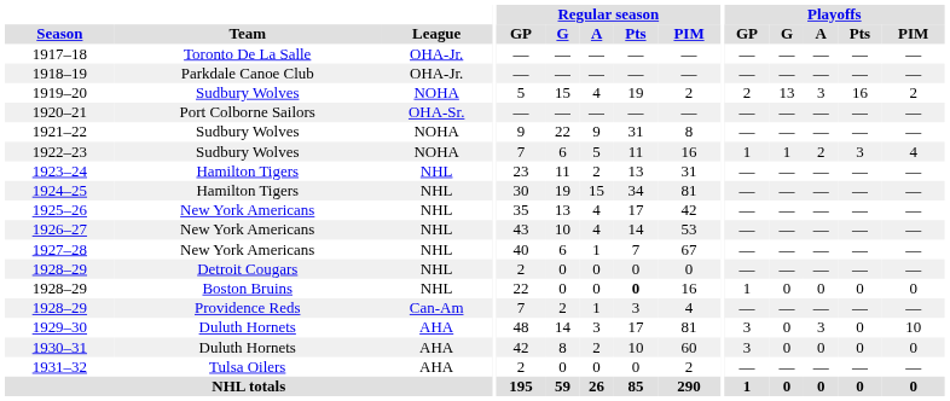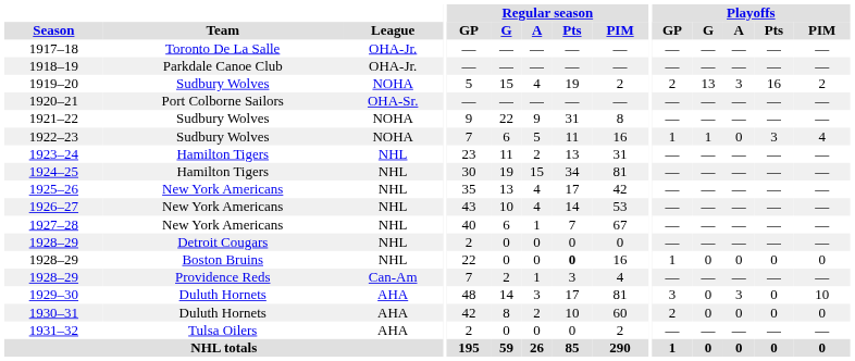1922–23 | Playoffs / A: 2 -> 0
1930–31 | Playoffs / GP: 3 -> 2
